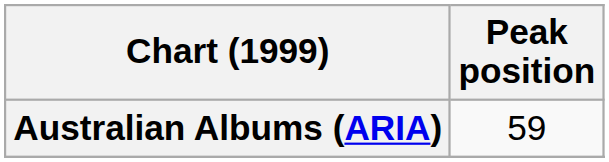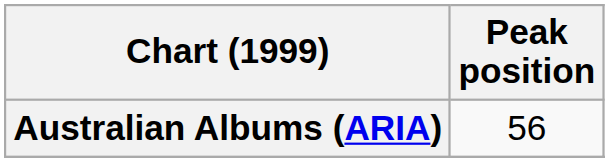Australian Albums (ARIA) | Peak position: 59 -> 56
